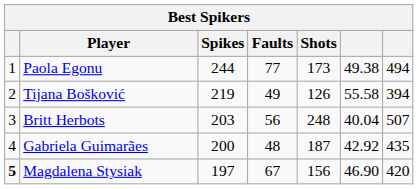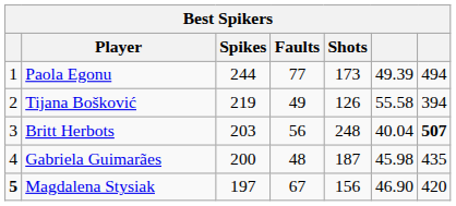Paola Egonu | column 6: 49.38 -> 49.39
Britt Herbots | column 7: normal -> bold
Gabriela Guimarães | column 6: 42.92 -> 45.98
